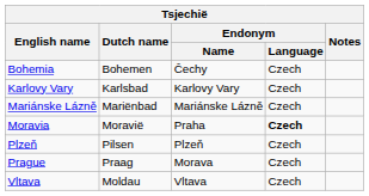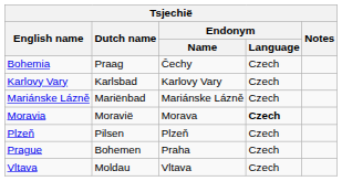Bohemia | Dutch name: Bohemen -> Praag
Moravia | Endonym / Name: Praha -> Morava
Prague | Dutch name: Praag -> Bohemen
Prague | Endonym / Name: Morava -> Praha
